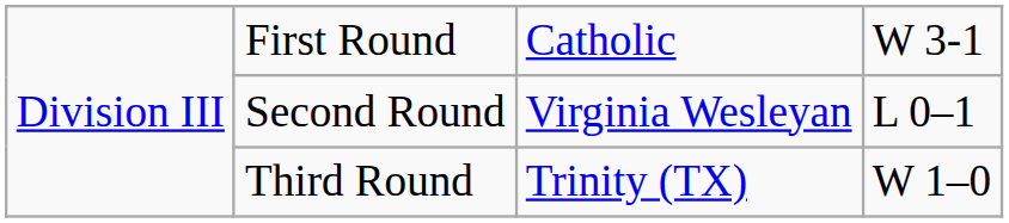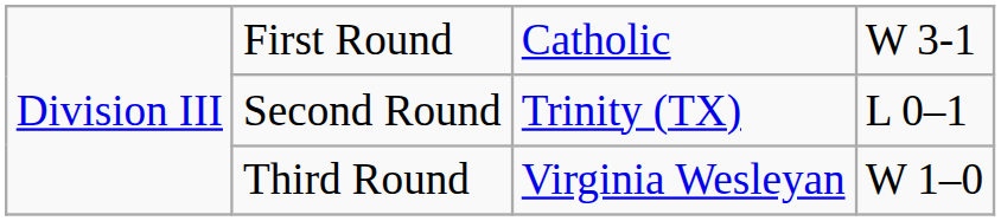Second Round | column 3: Virginia Wesleyan -> Trinity (TX)
Third Round | column 3: Trinity (TX) -> Virginia Wesleyan
